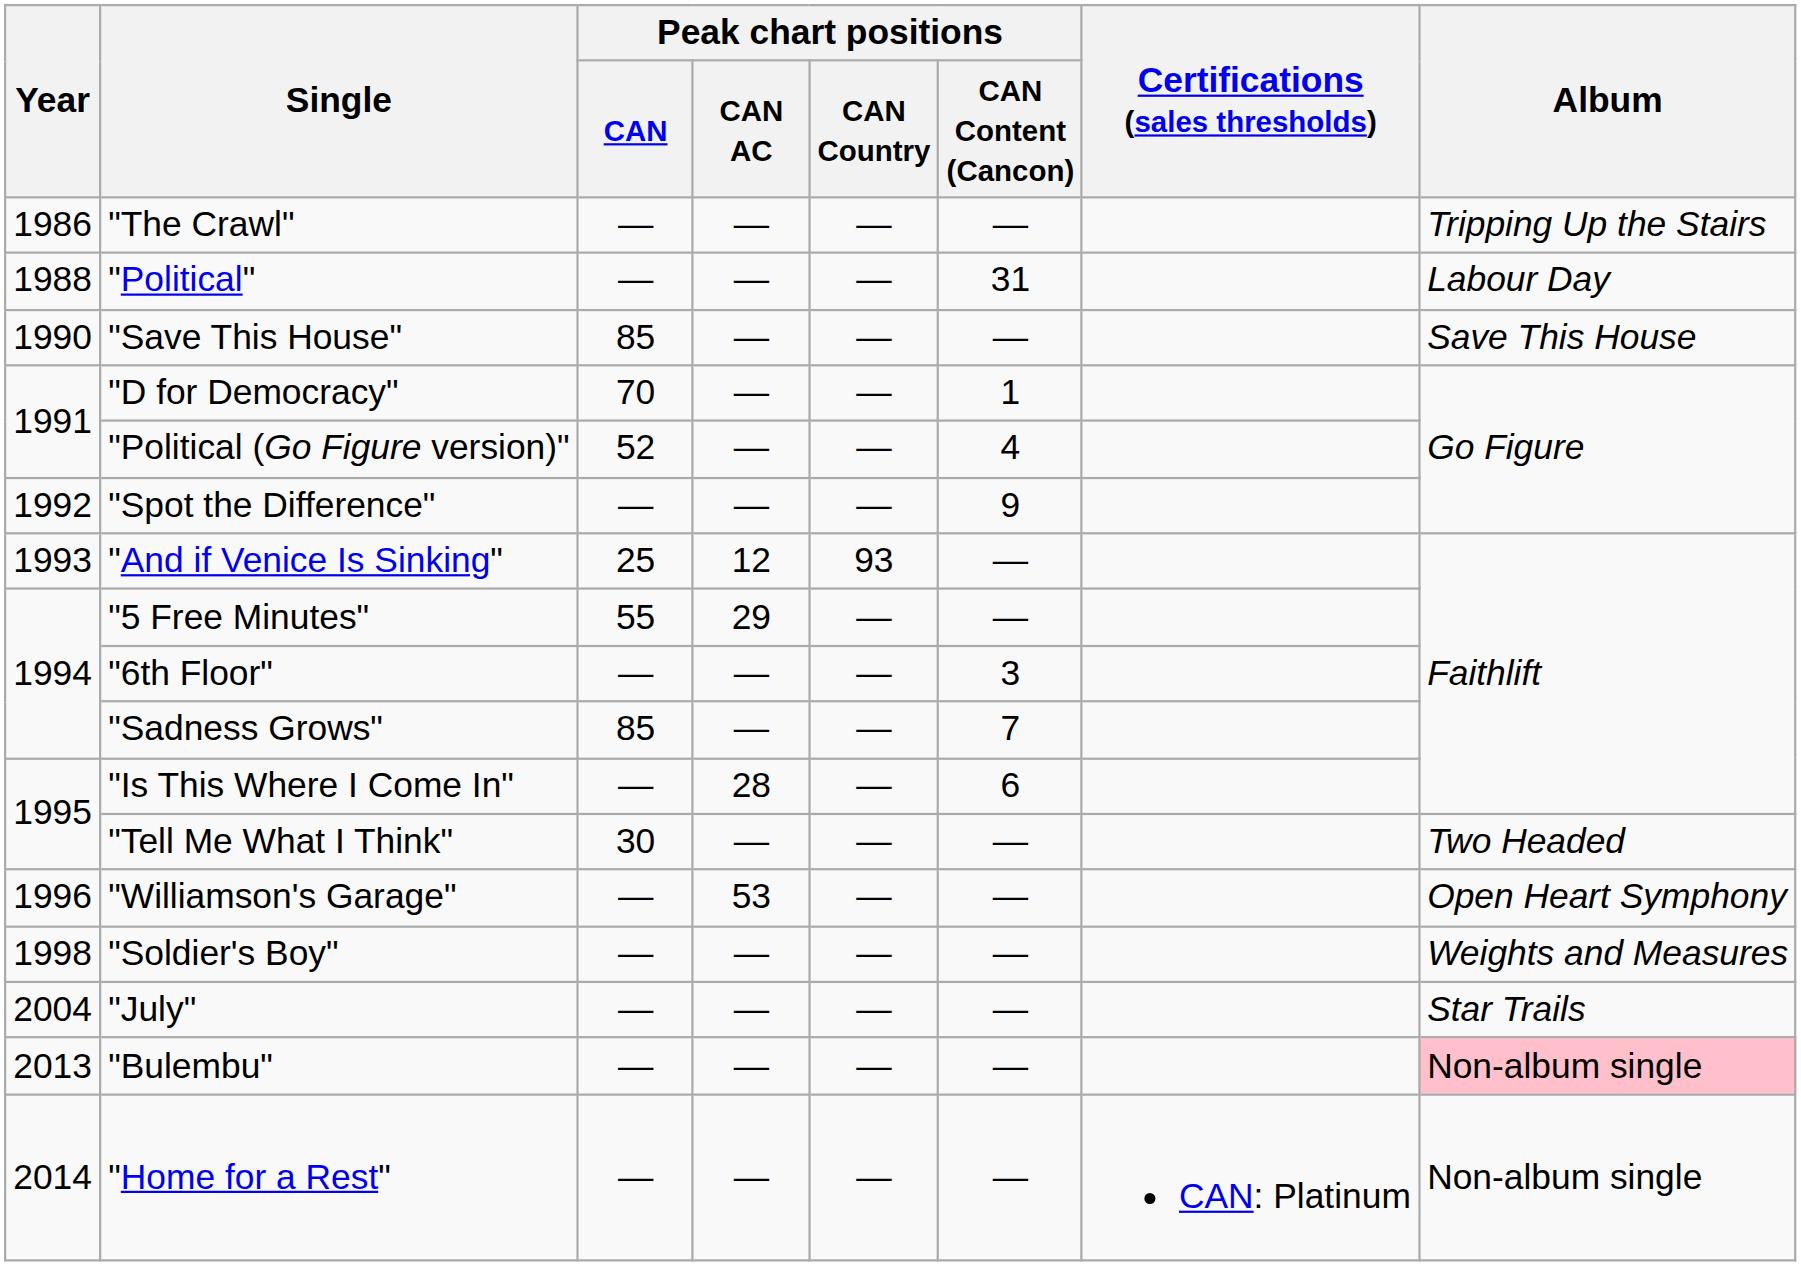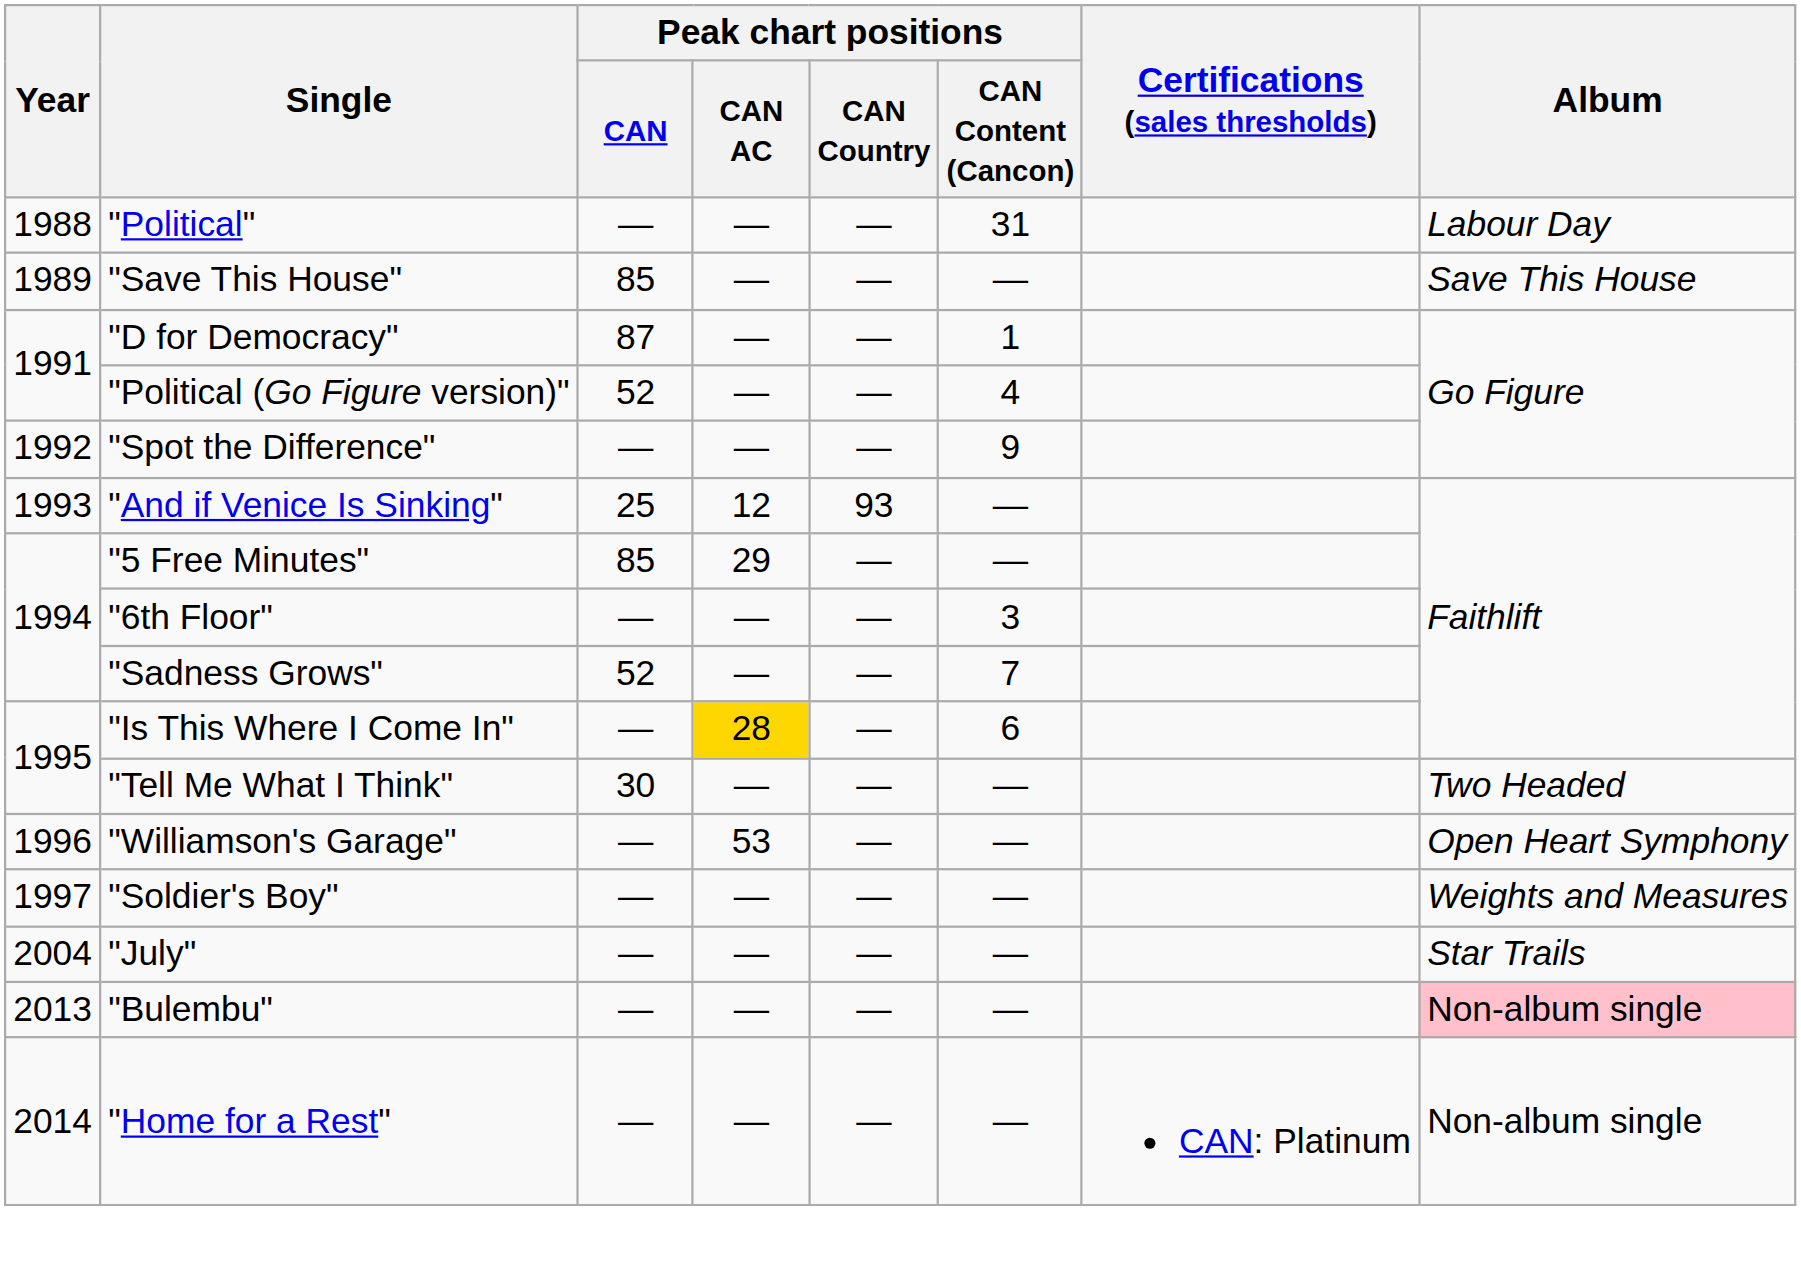- row: 1986 | "The Crawl" | — | — | — | — | Tripping Up the Stairs
"Save This House" | Year: 1990 -> 1989
"D for Democracy" | Peak chart positions / CAN: 70 -> 87
"5 Free Minutes" | Peak chart positions / CAN: 55 -> 85
"Sadness Grows" | Peak chart positions / CAN: 85 -> 52
"Is This Where I Come In" | Peak chart positions / CAN AC: no background -> gold background
"Soldier's Boy" | Year: 1998 -> 1997
